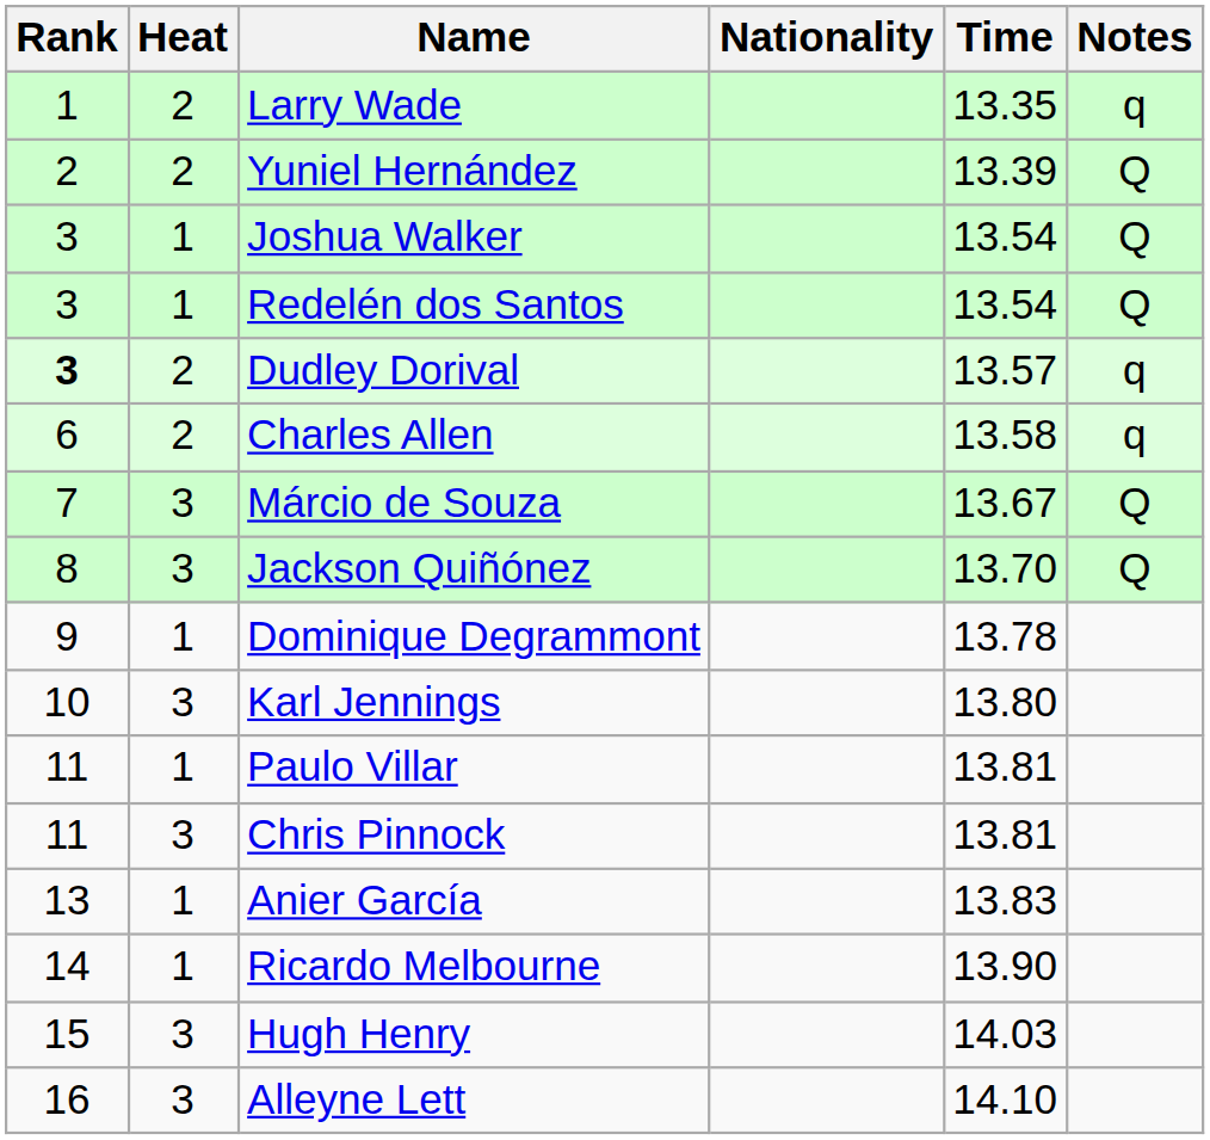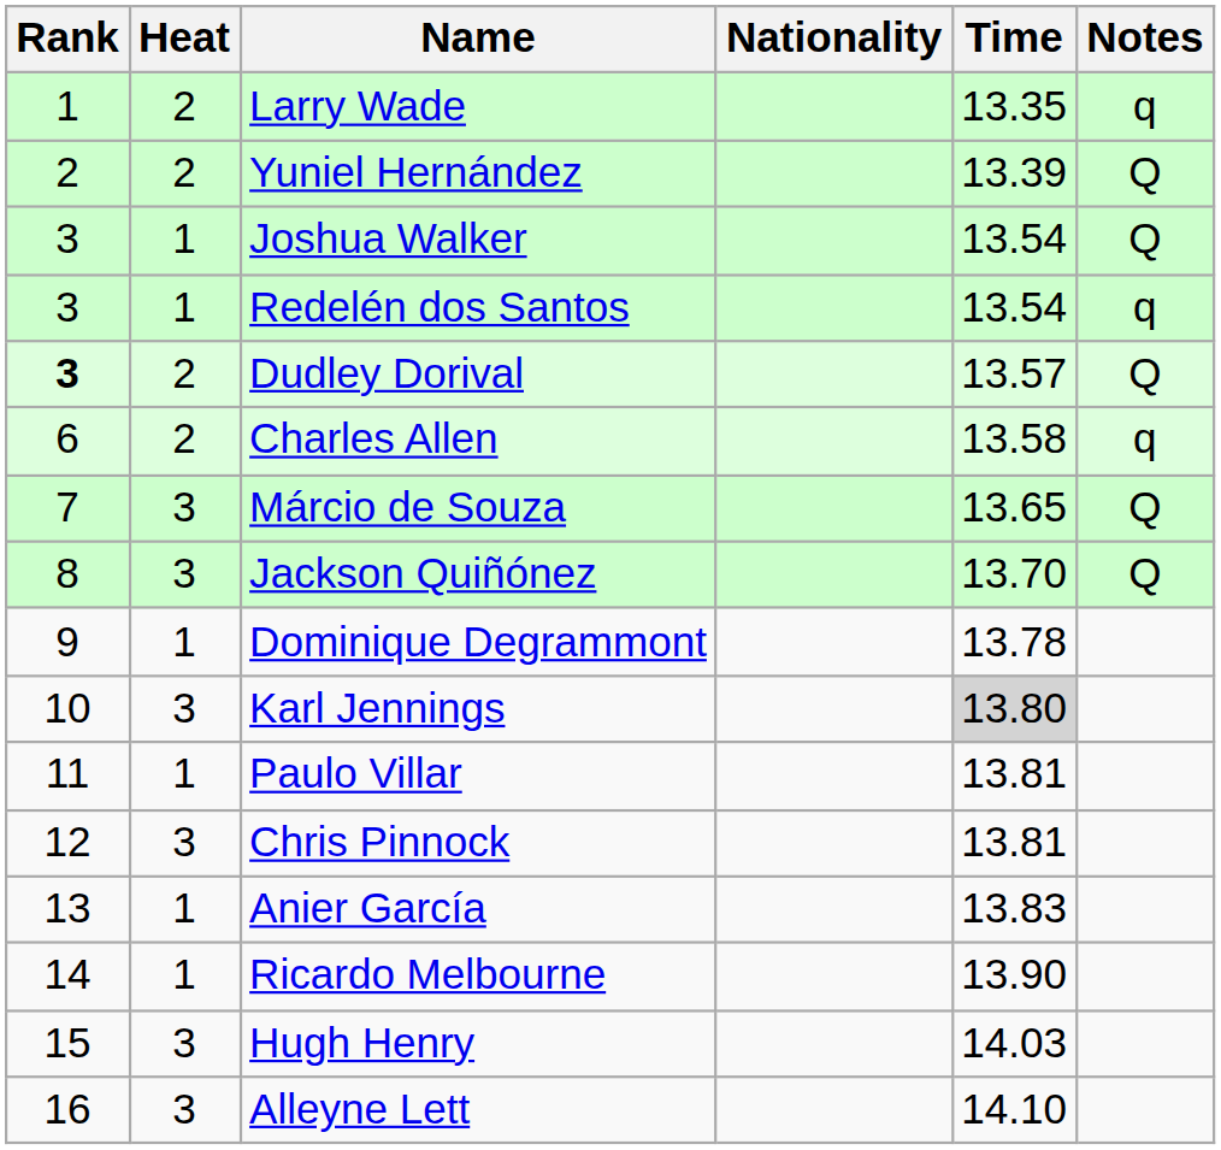Redelén dos Santos | Notes: Q -> q
Dudley Dorival | Notes: q -> Q
Márcio de Souza | Time: 13.67 -> 13.65
Karl Jennings | Time: no background -> lightgrey background
Chris Pinnock | Rank: 11 -> 12
